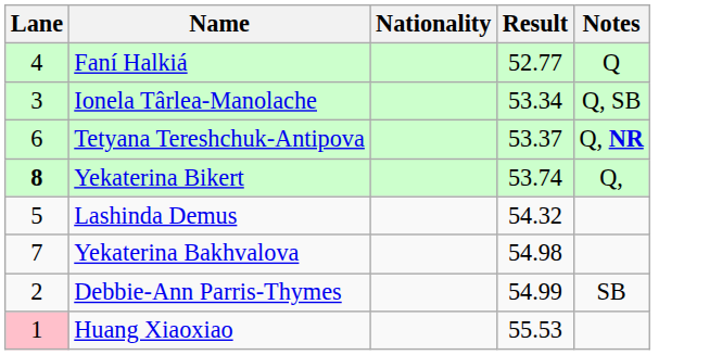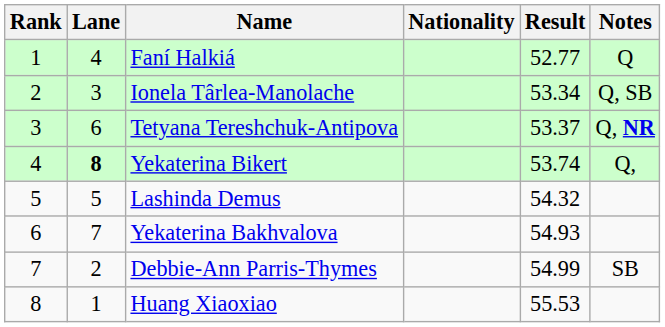+ column: Rank | 1 | 2 | 3 | 4 | 5 | 6 | 7 | 8
Yekaterina Bakhvalova | Result: 54.98 -> 54.93
Huang Xiaoxiao | Lane: pink background -> no background
